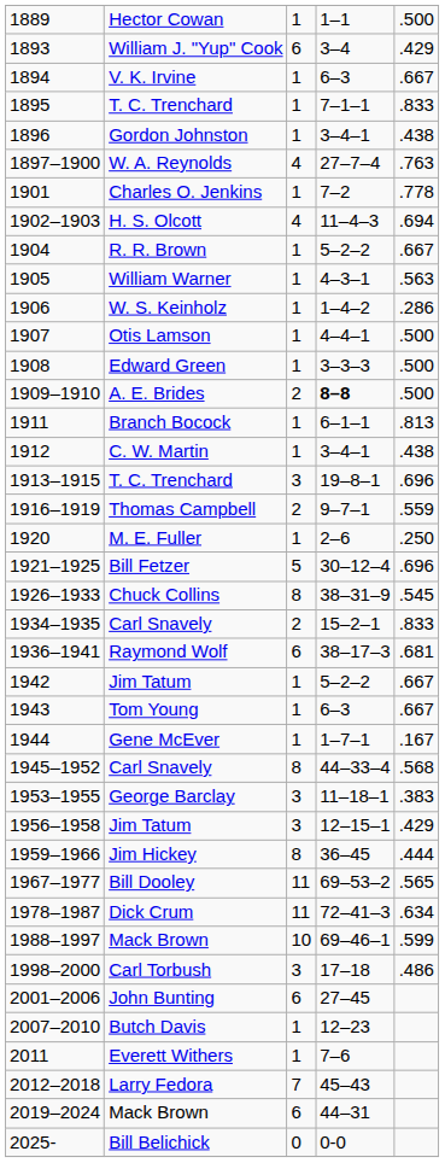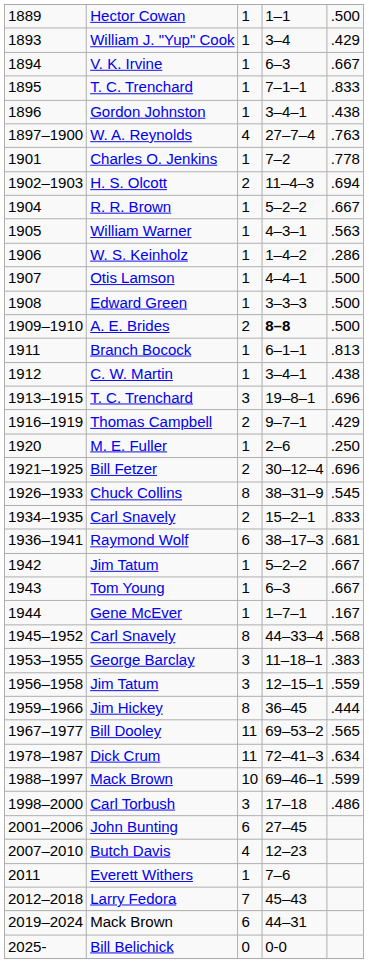William J. "Yup" Cook | column 3: 6 -> 1
H. S. Olcott | column 3: 4 -> 2
Thomas Campbell | column 5: .559 -> .429
Bill Fetzer | column 3: 5 -> 2
1956–1958 / Jim Tatum | column 5: .429 -> .559
Butch Davis | column 3: 1 -> 4
